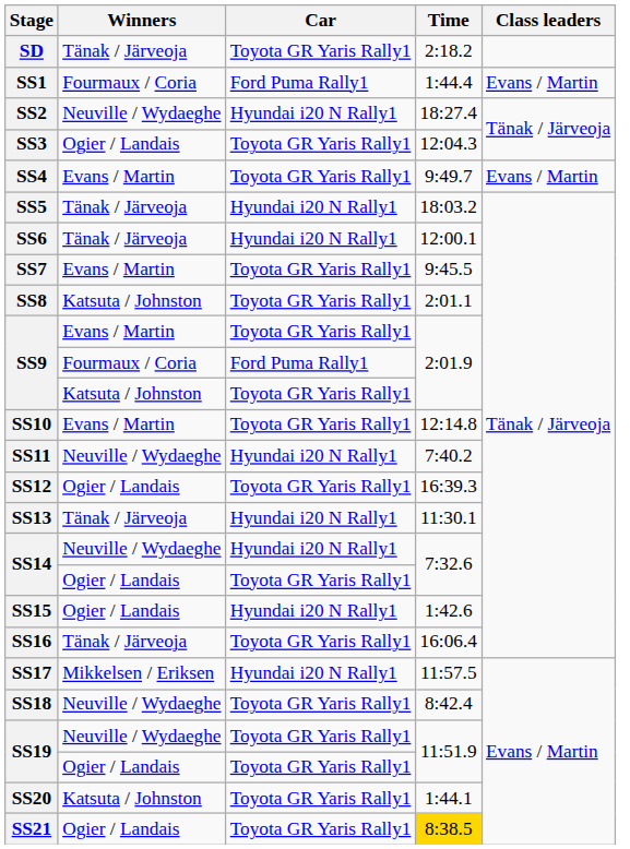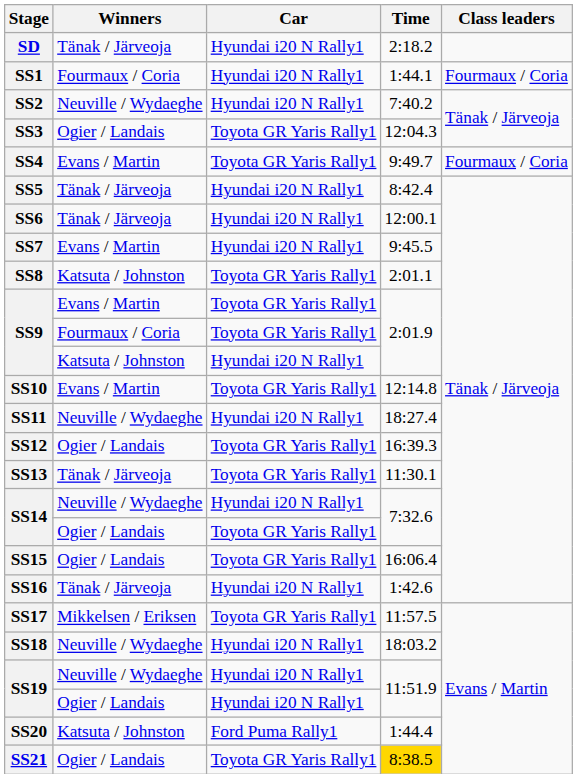SD | Car: Toyota GR Yaris Rally1 -> Hyundai i20 N Rally1
SS1 | Car: Ford Puma Rally1 -> Hyundai i20 N Rally1
SS1 | Time: 1:44.4 -> 1:44.1
SS1 | Class leaders: Evans / Martin -> Fourmaux / Coria
SS2 | Time: 18:27.4 -> 7:40.2
SS4 | Class leaders: Evans / Martin -> Fourmaux / Coria
SS5 | Time: 18:03.2 -> 8:42.4
SS7 | Car: Toyota GR Yaris Rally1 -> Hyundai i20 N Rally1
SS9 / Fourmaux / Coria | Car: Ford Puma Rally1 -> Toyota GR Yaris Rally1
SS9 / Katsuta / Johnston | Car: Toyota GR Yaris Rally1 -> Hyundai i20 N Rally1
SS11 | Time: 7:40.2 -> 18:27.4
SS13 | Car: Hyundai i20 N Rally1 -> Toyota GR Yaris Rally1
SS15 | Car: Hyundai i20 N Rally1 -> Toyota GR Yaris Rally1
SS15 | Time: 1:42.6 -> 16:06.4
SS16 | Car: Toyota GR Yaris Rally1 -> Hyundai i20 N Rally1
SS16 | Time: 16:06.4 -> 1:42.6
SS17 | Car: Hyundai i20 N Rally1 -> Toyota GR Yaris Rally1
SS18 | Car: Toyota GR Yaris Rally1 -> Hyundai i20 N Rally1
SS18 | Time: 8:42.4 -> 18:03.2
SS19 / Neuville / Wydaeghe | Car: Toyota GR Yaris Rally1 -> Hyundai i20 N Rally1
SS19 / Ogier / Landais | Car: Toyota GR Yaris Rally1 -> Hyundai i20 N Rally1
SS20 | Car: Toyota GR Yaris Rally1 -> Ford Puma Rally1
SS20 | Time: 1:44.1 -> 1:44.4
